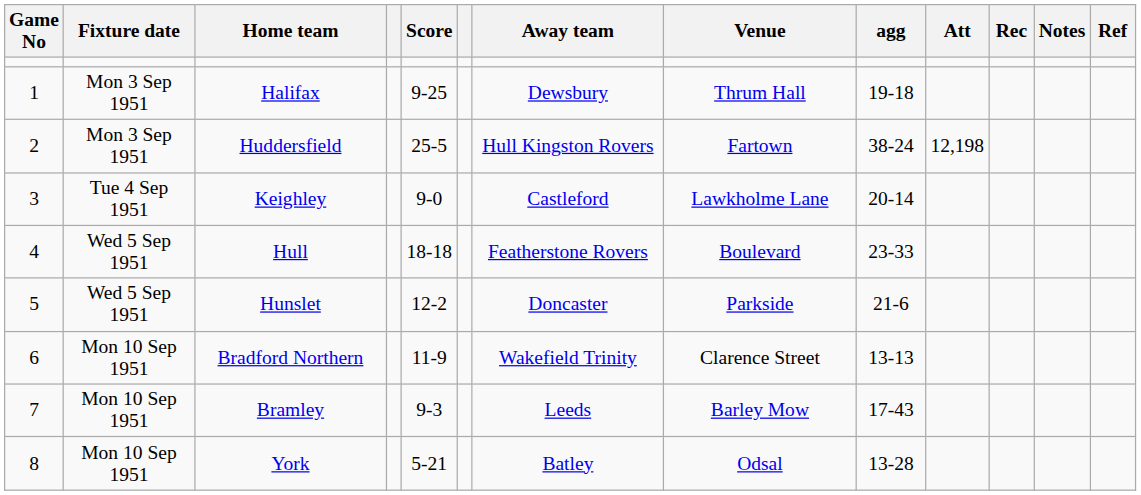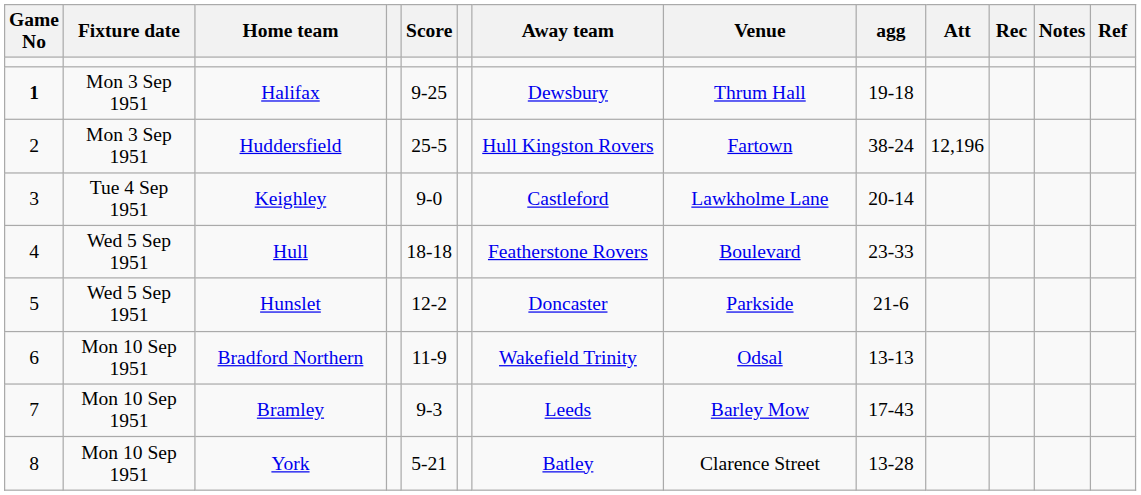Halifax | Game No: normal -> bold
Huddersfield | Att: 12,198 -> 12,196
Bradford Northern | Venue: Clarence Street -> Odsal
York | Venue: Odsal -> Clarence Street
